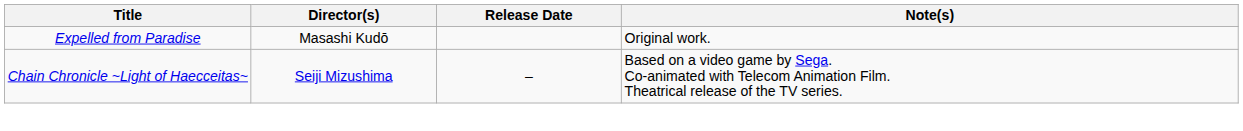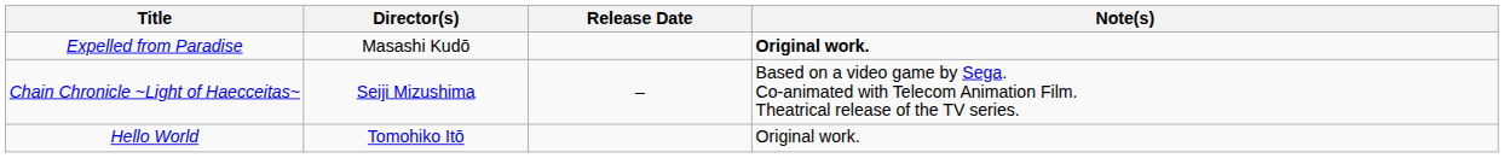Expelled from Paradise | Note(s): normal -> bold
+ row: Hello World | Tomohiko Itō | Original work.
